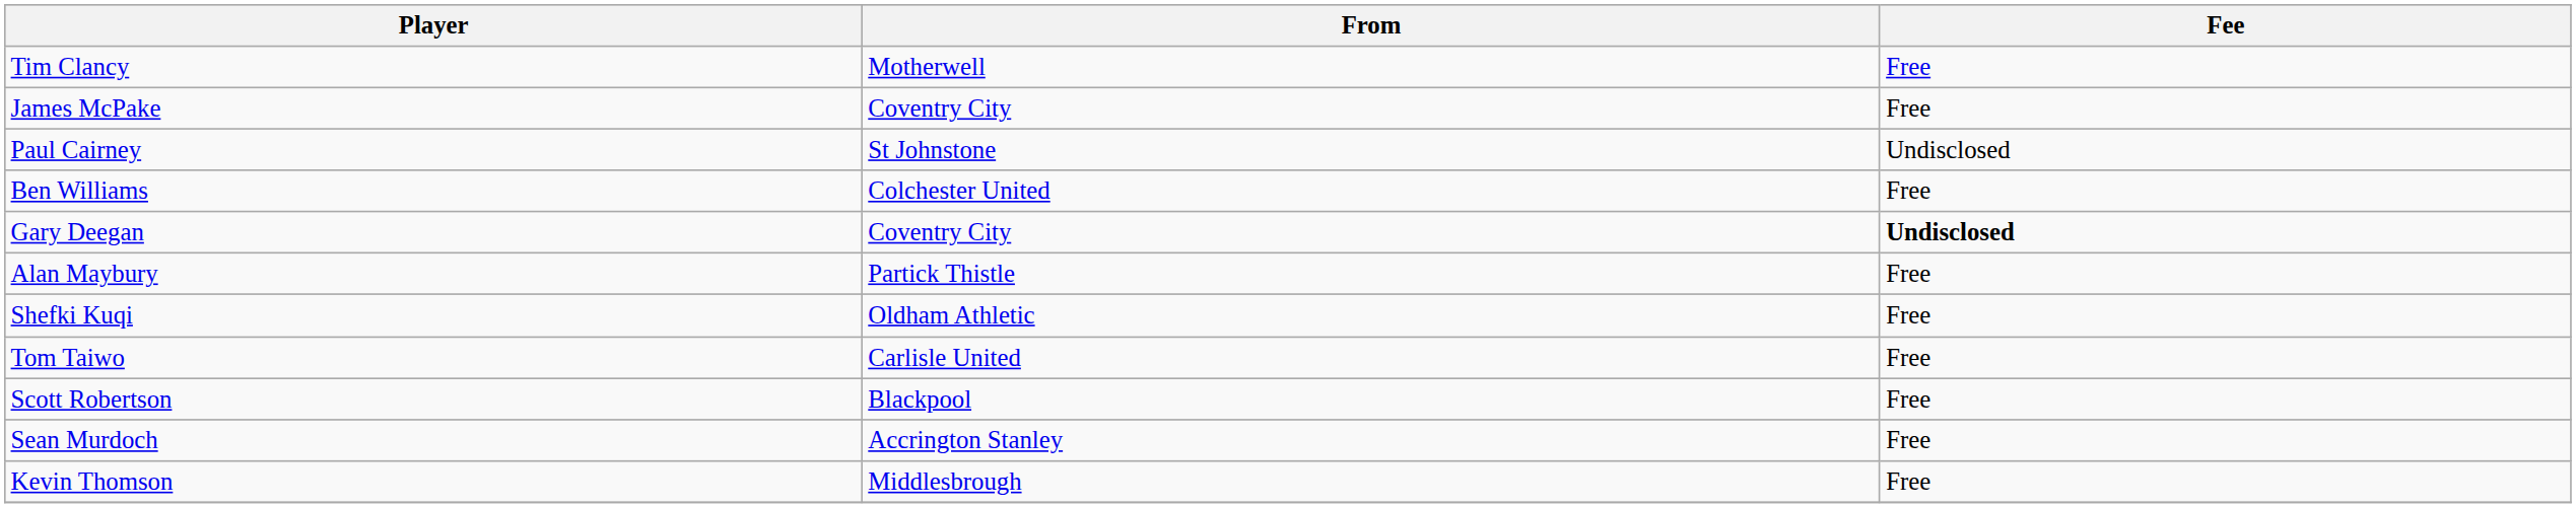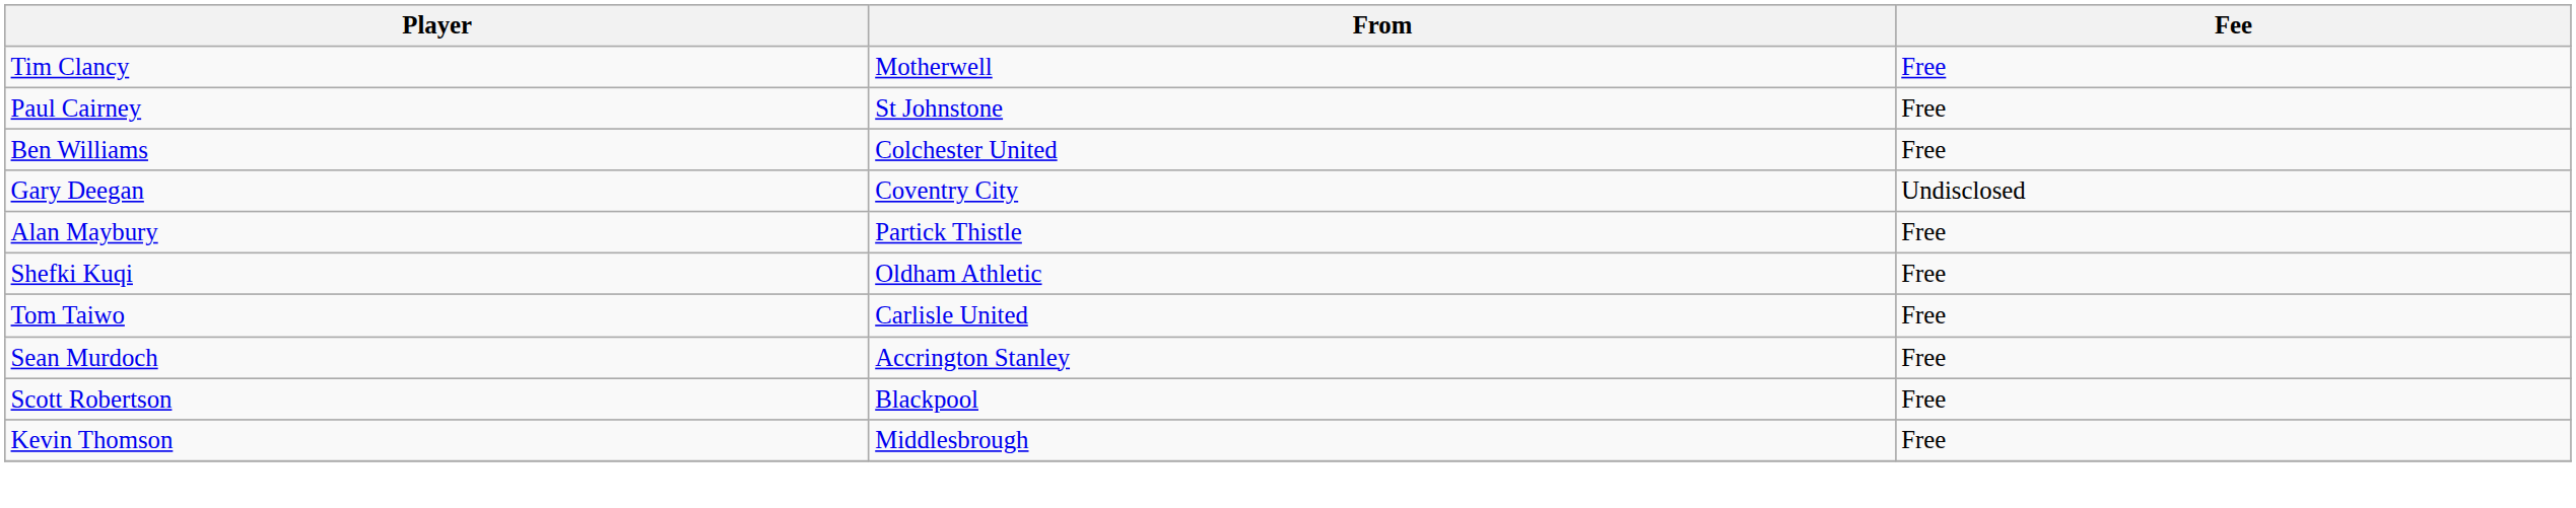- row: James McPake | Coventry City | Free
Paul Cairney | Fee: Undisclosed -> Free
Gary Deegan | Fee: bold -> normal
rows swapped: Sean Murdoch <-> Scott Robertson
